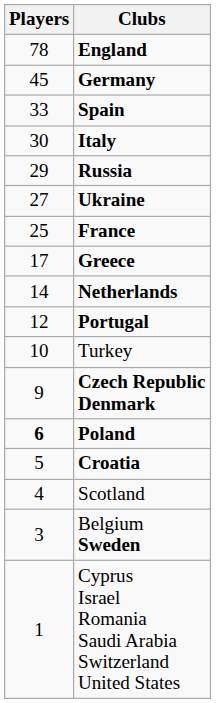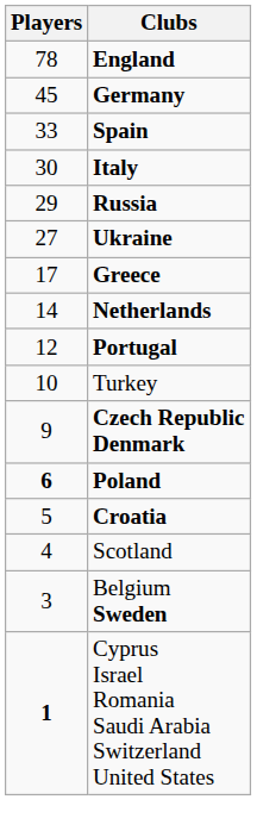- row: 25 | France
Cyprus Israel Romania Saudi Arabia Switzerland United States | Players: normal -> bold
